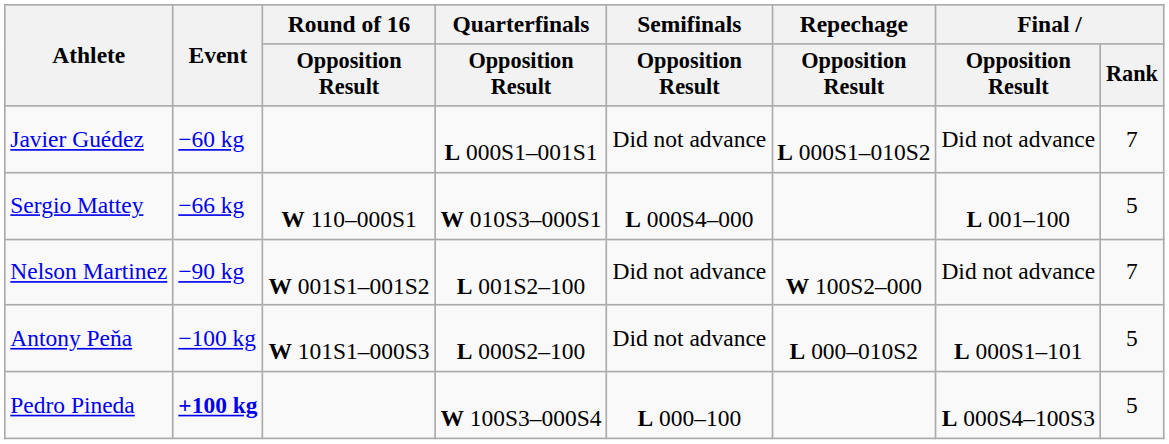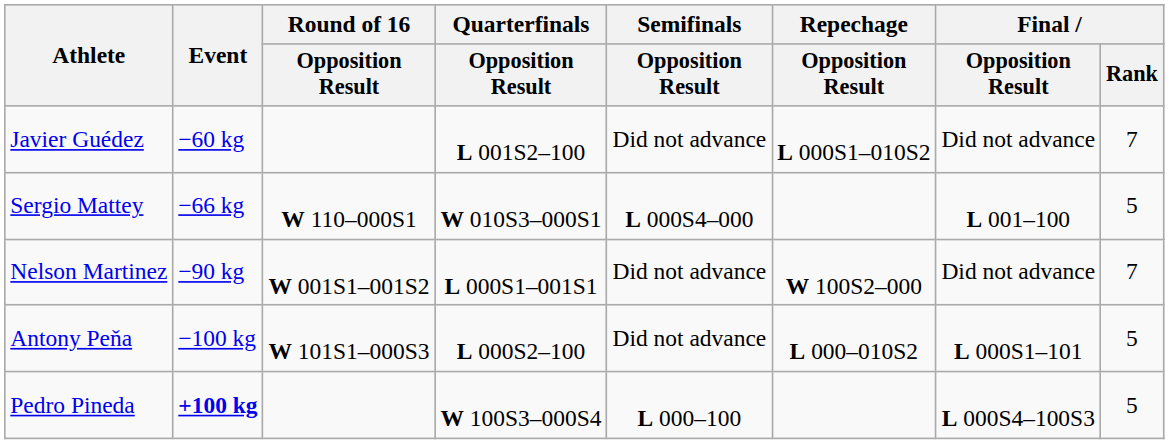Javier Guédez | Quarterfinals / Opposition Result: L 000S1–001S1 -> L 001S2–100
Nelson Martinez | Quarterfinals / Opposition Result: L 001S2–100 -> L 000S1–001S1
